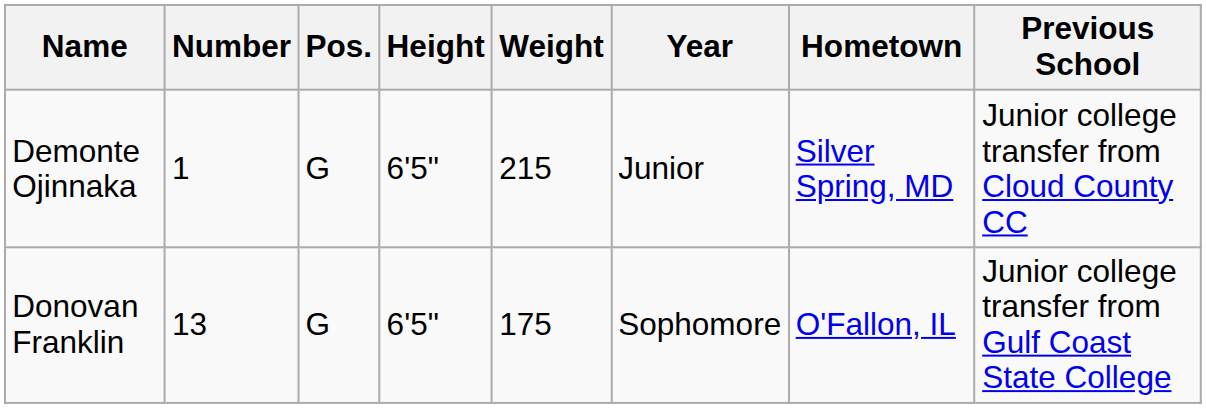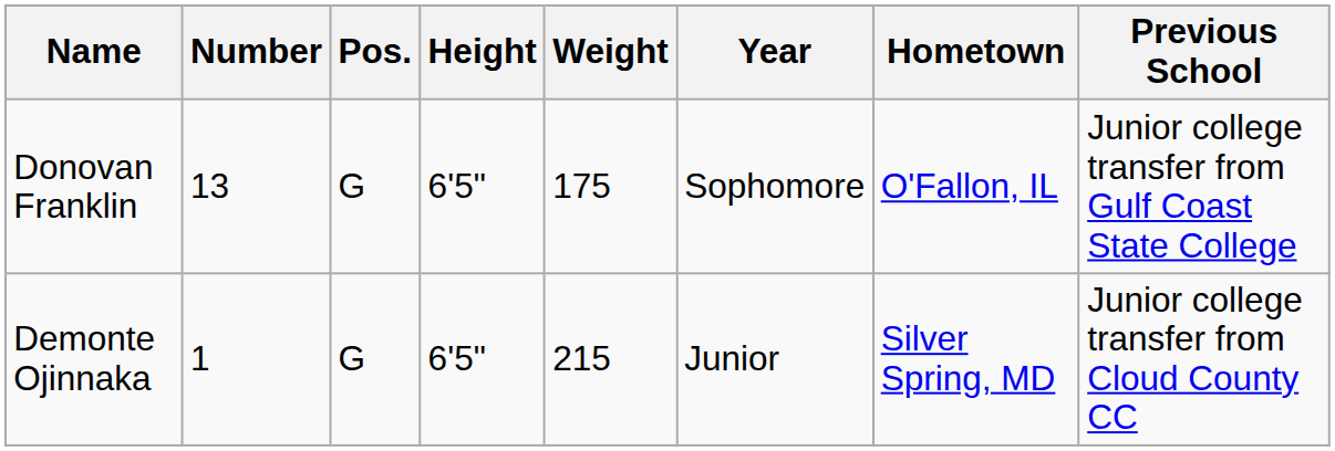rows swapped: Demonte Ojinnaka <-> Donovan Franklin
